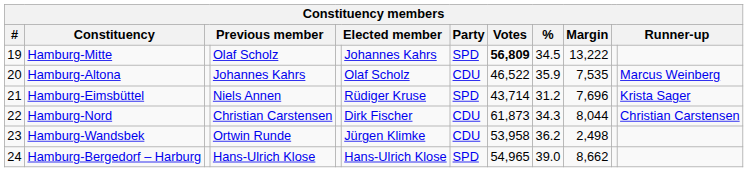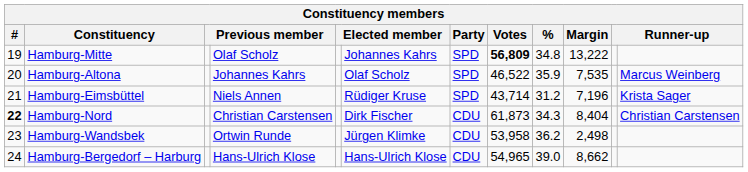Hamburg-Mitte | %: 34.5 -> 34.8
Hamburg-Altona | Party: CDU -> SPD
Hamburg-Eimsbüttel | Margin: 7,696 -> 7,196
Hamburg-Nord | #: normal -> bold
Hamburg-Nord | Margin: 8,044 -> 8,404
Hamburg-Bergedorf – Harburg | Party: SPD -> CDU
